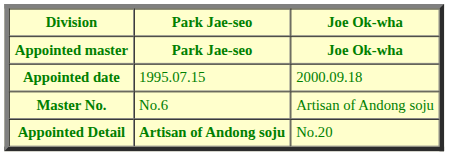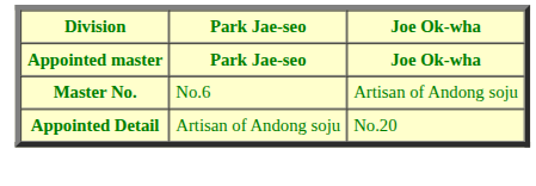- row: Appointed date | 1995.07.15 | 2000.09.18
Appointed Detail | Park Jae-seo: bold -> normal
